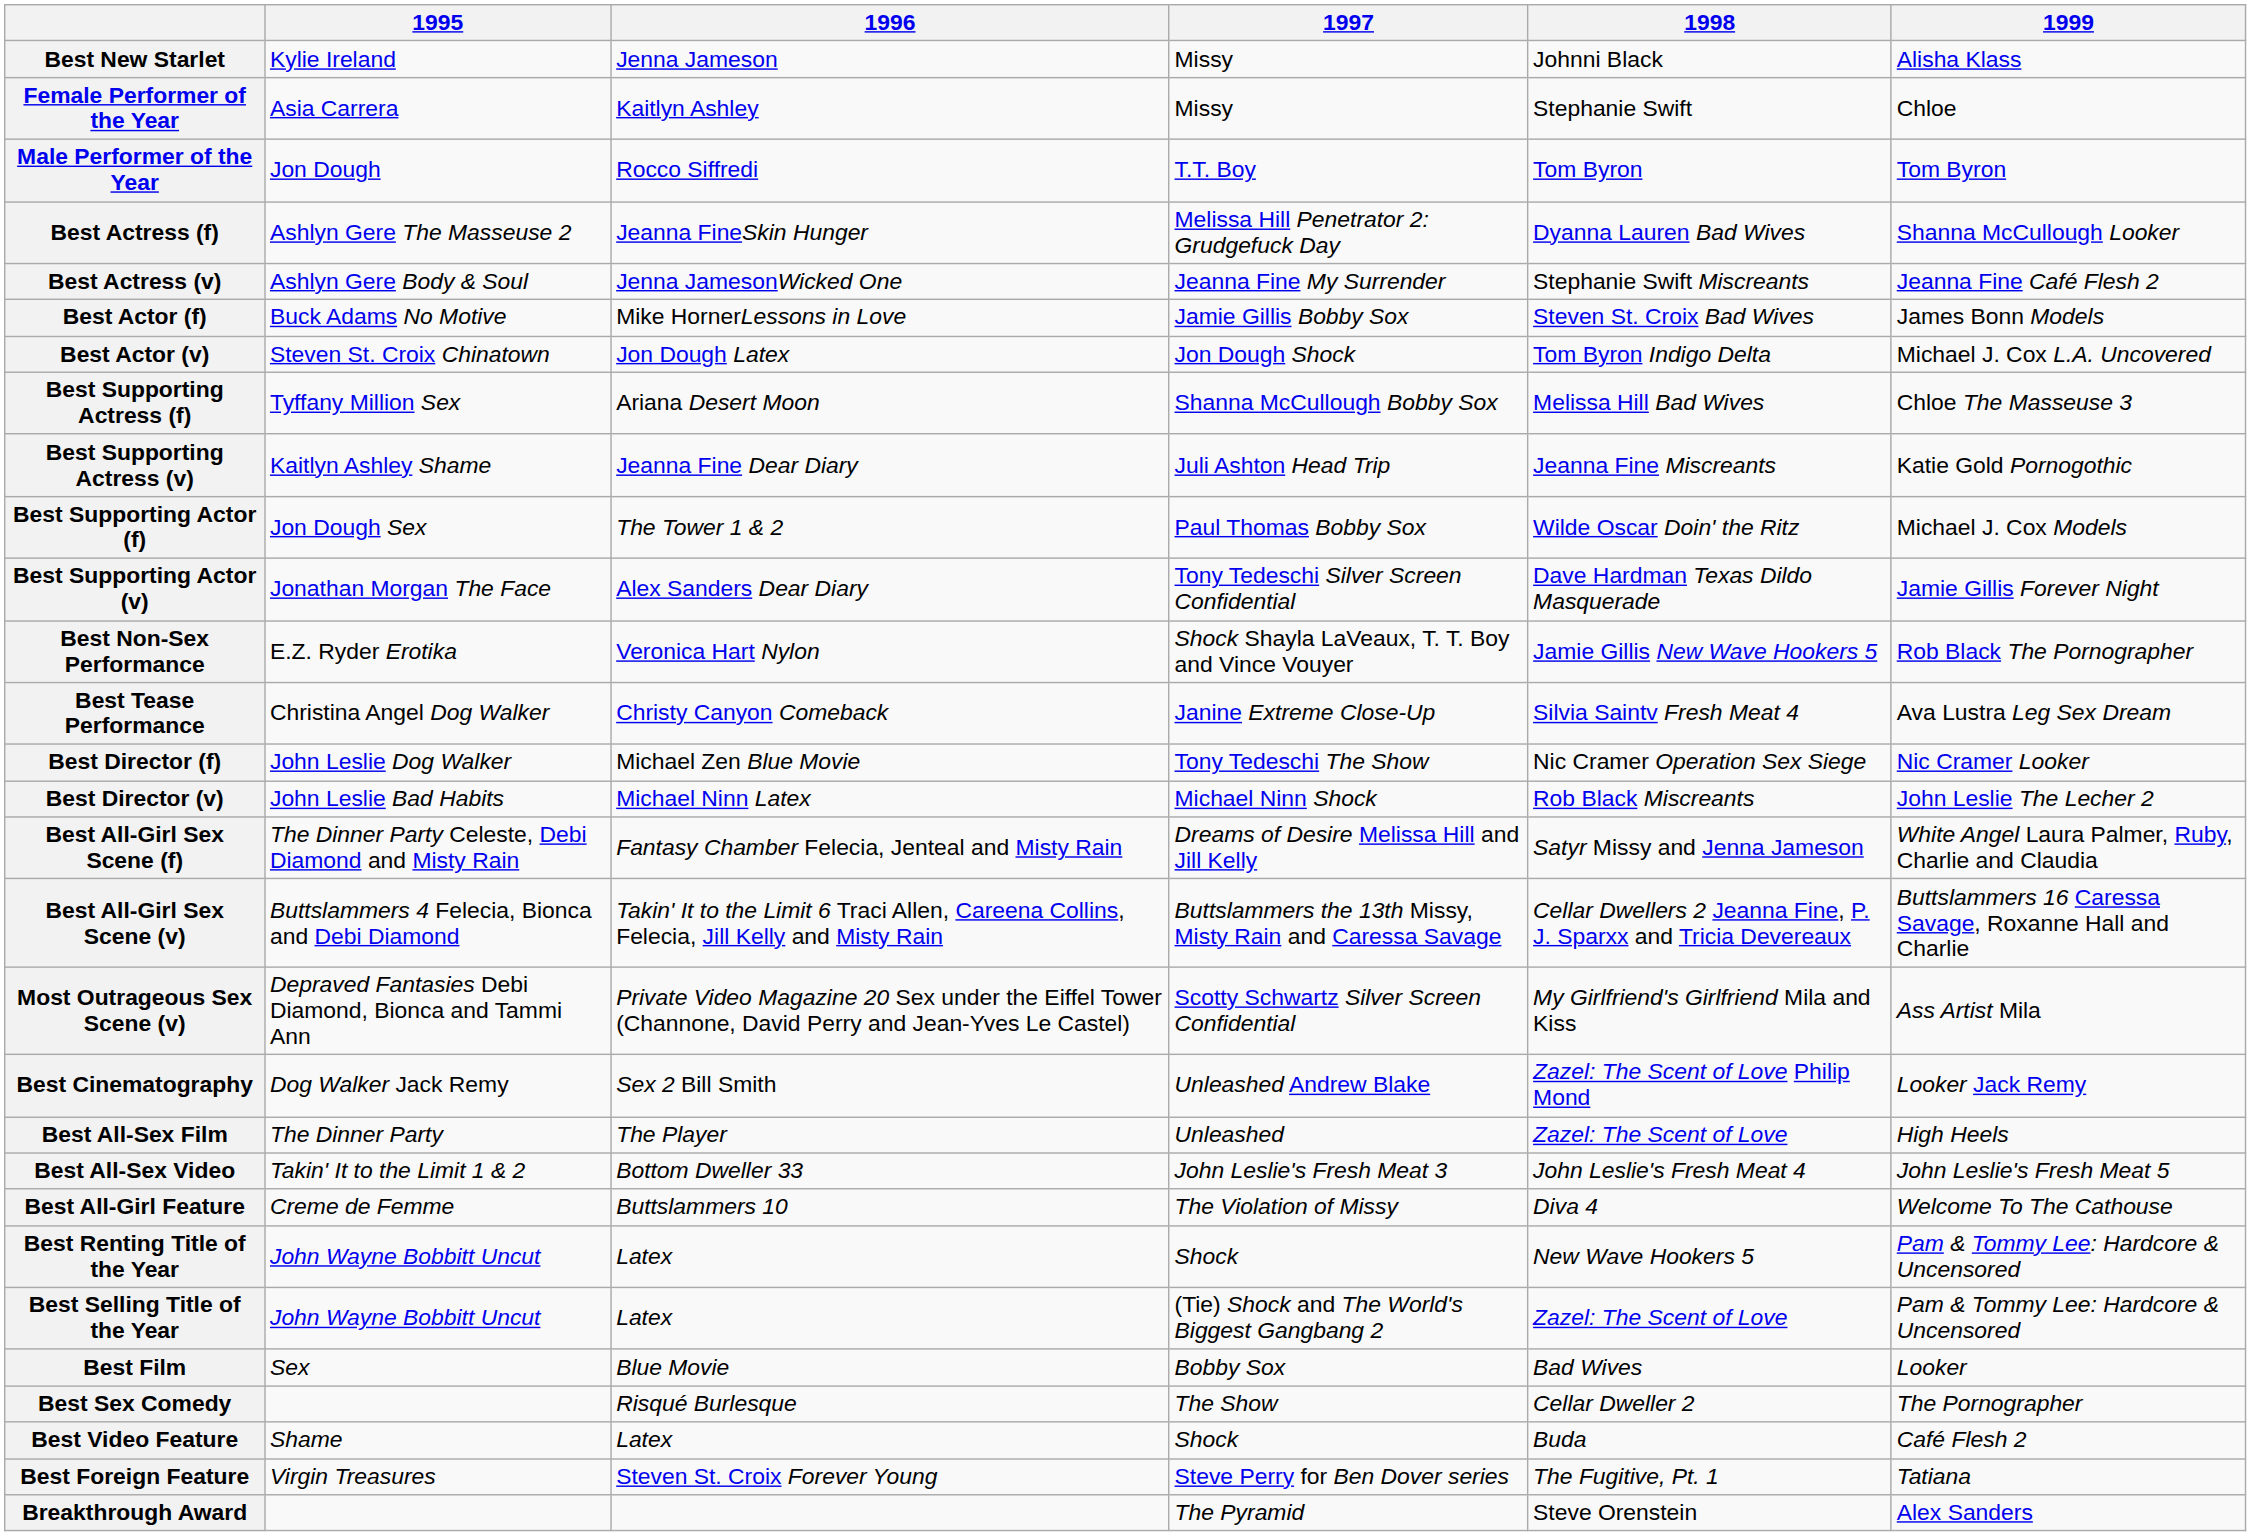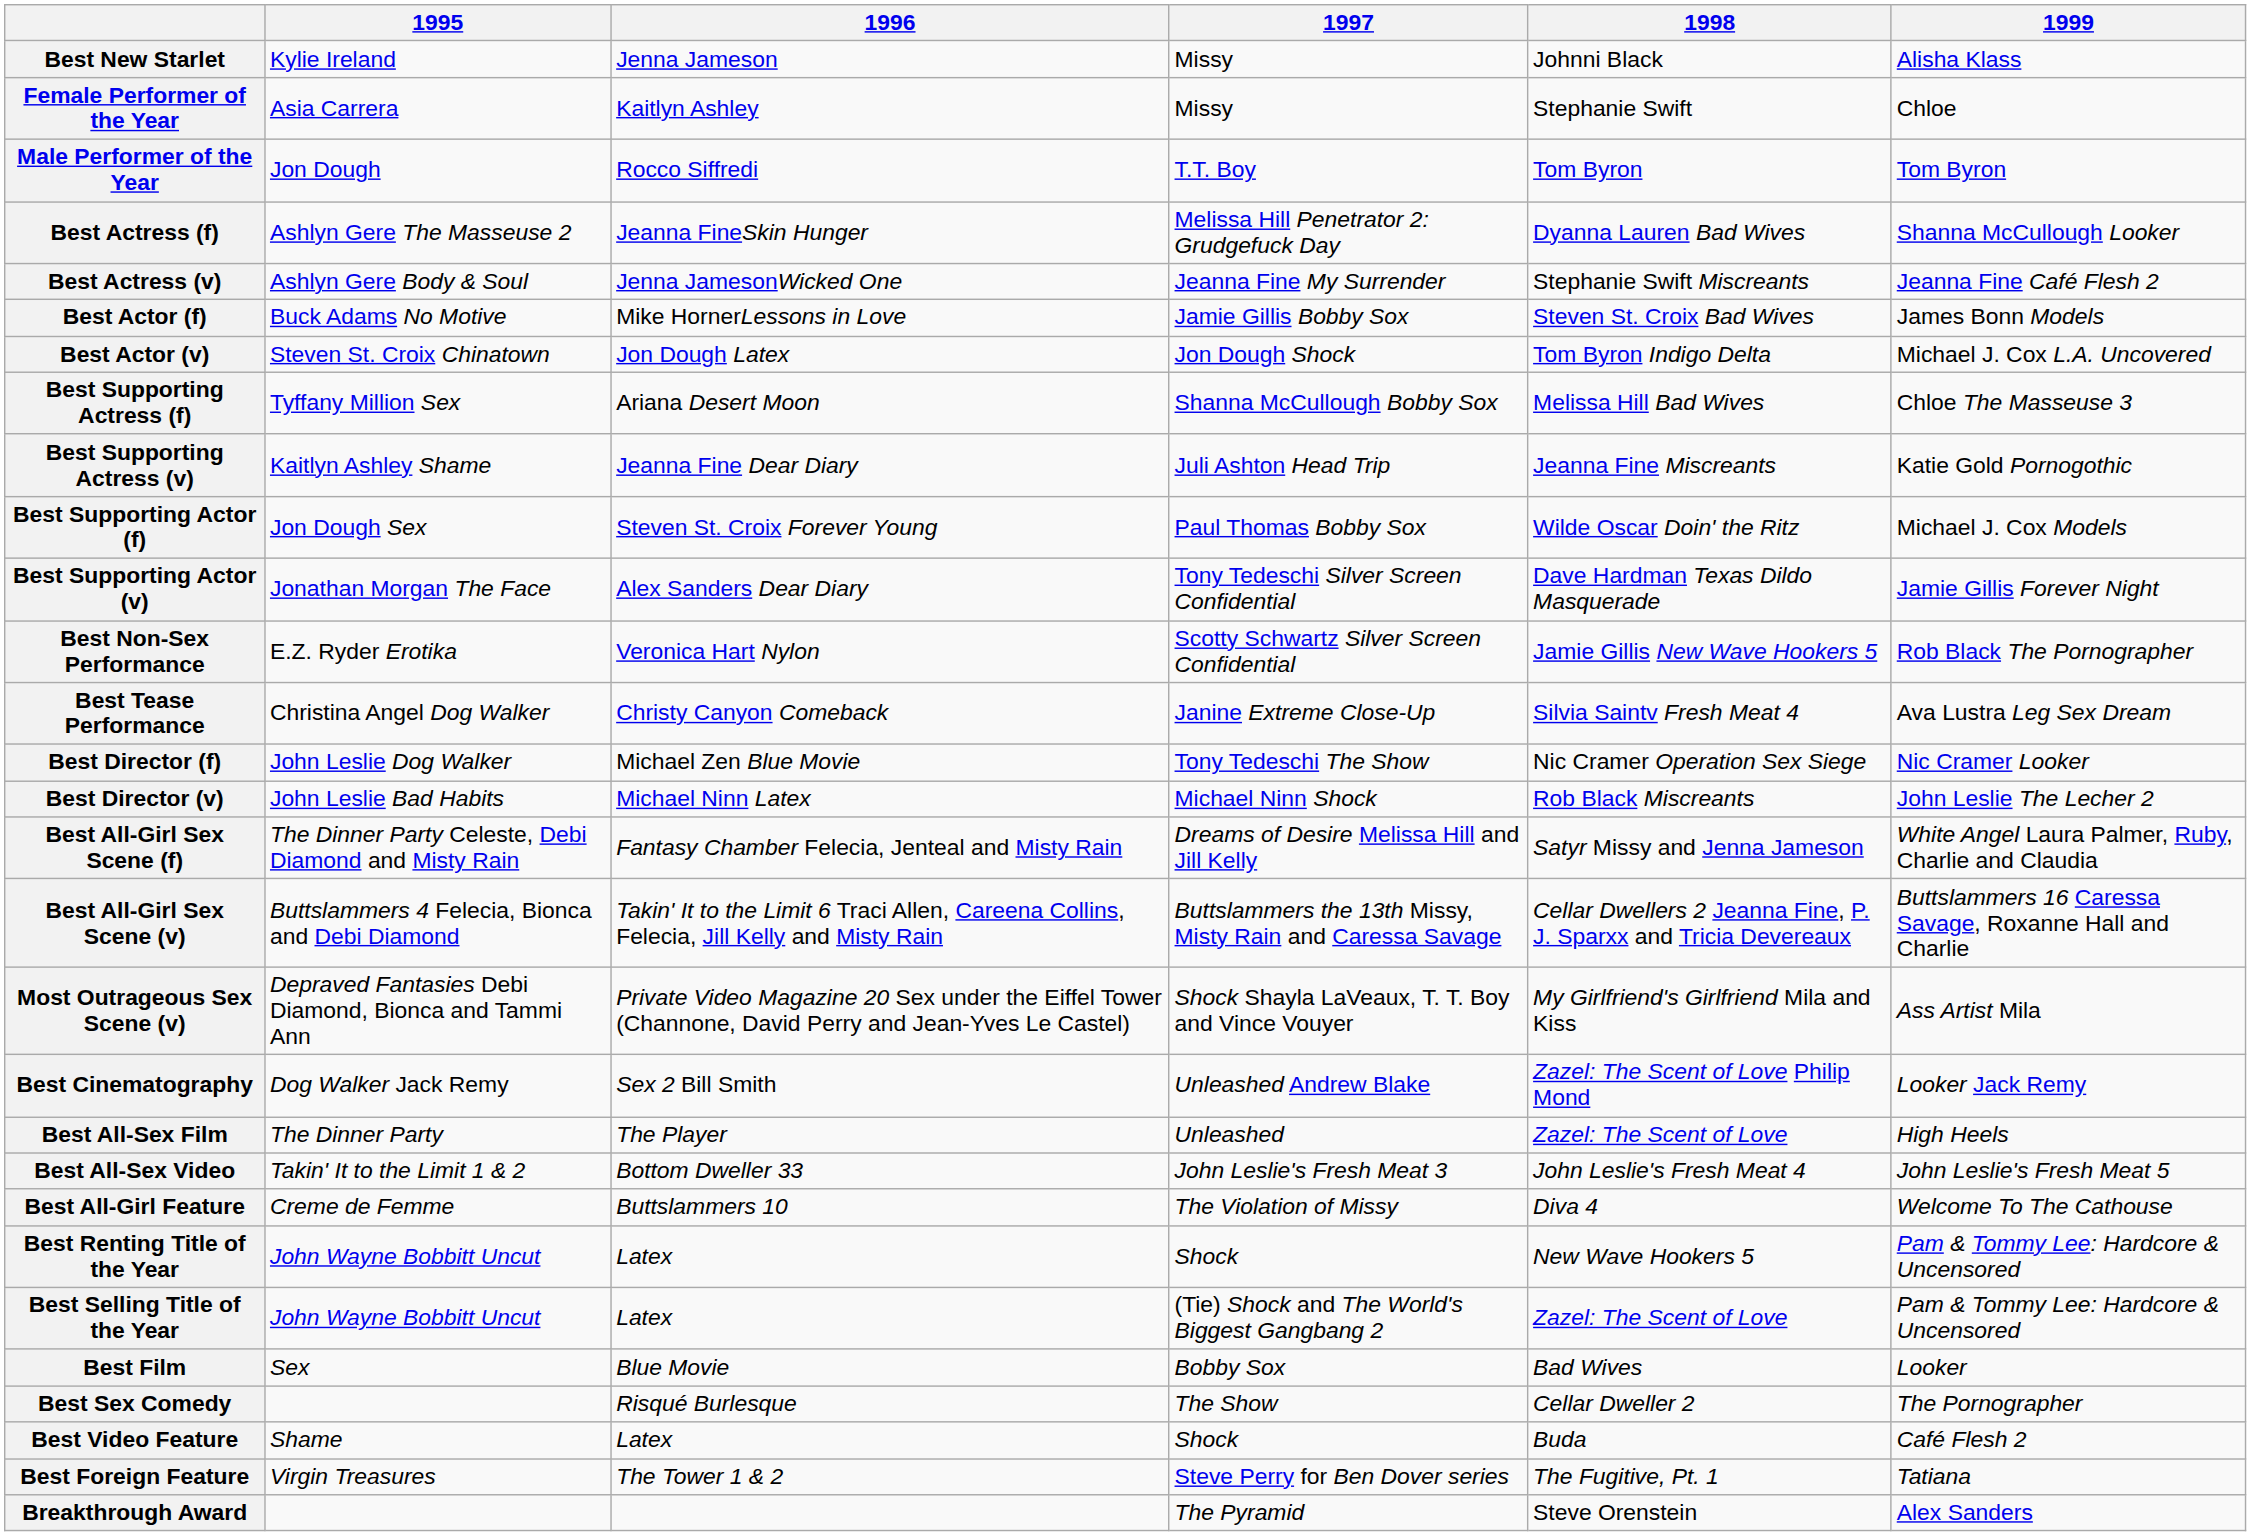Best Supporting Actor (f) | 1996: The Tower 1 & 2 -> Steven St. Croix Forever Young
Best Non-Sex Performance | 1997: Shock Shayla LaVeaux, T. T. Boy and Vince Vouyer -> Scotty Schwartz Silver Screen Confidential
Most Outrageous Sex Scene (v) | 1997: Scotty Schwartz Silver Screen Confidential -> Shock Shayla LaVeaux, T. T. Boy and Vince Vouyer
Best Foreign Feature | 1996: Steven St. Croix Forever Young -> The Tower 1 & 2
